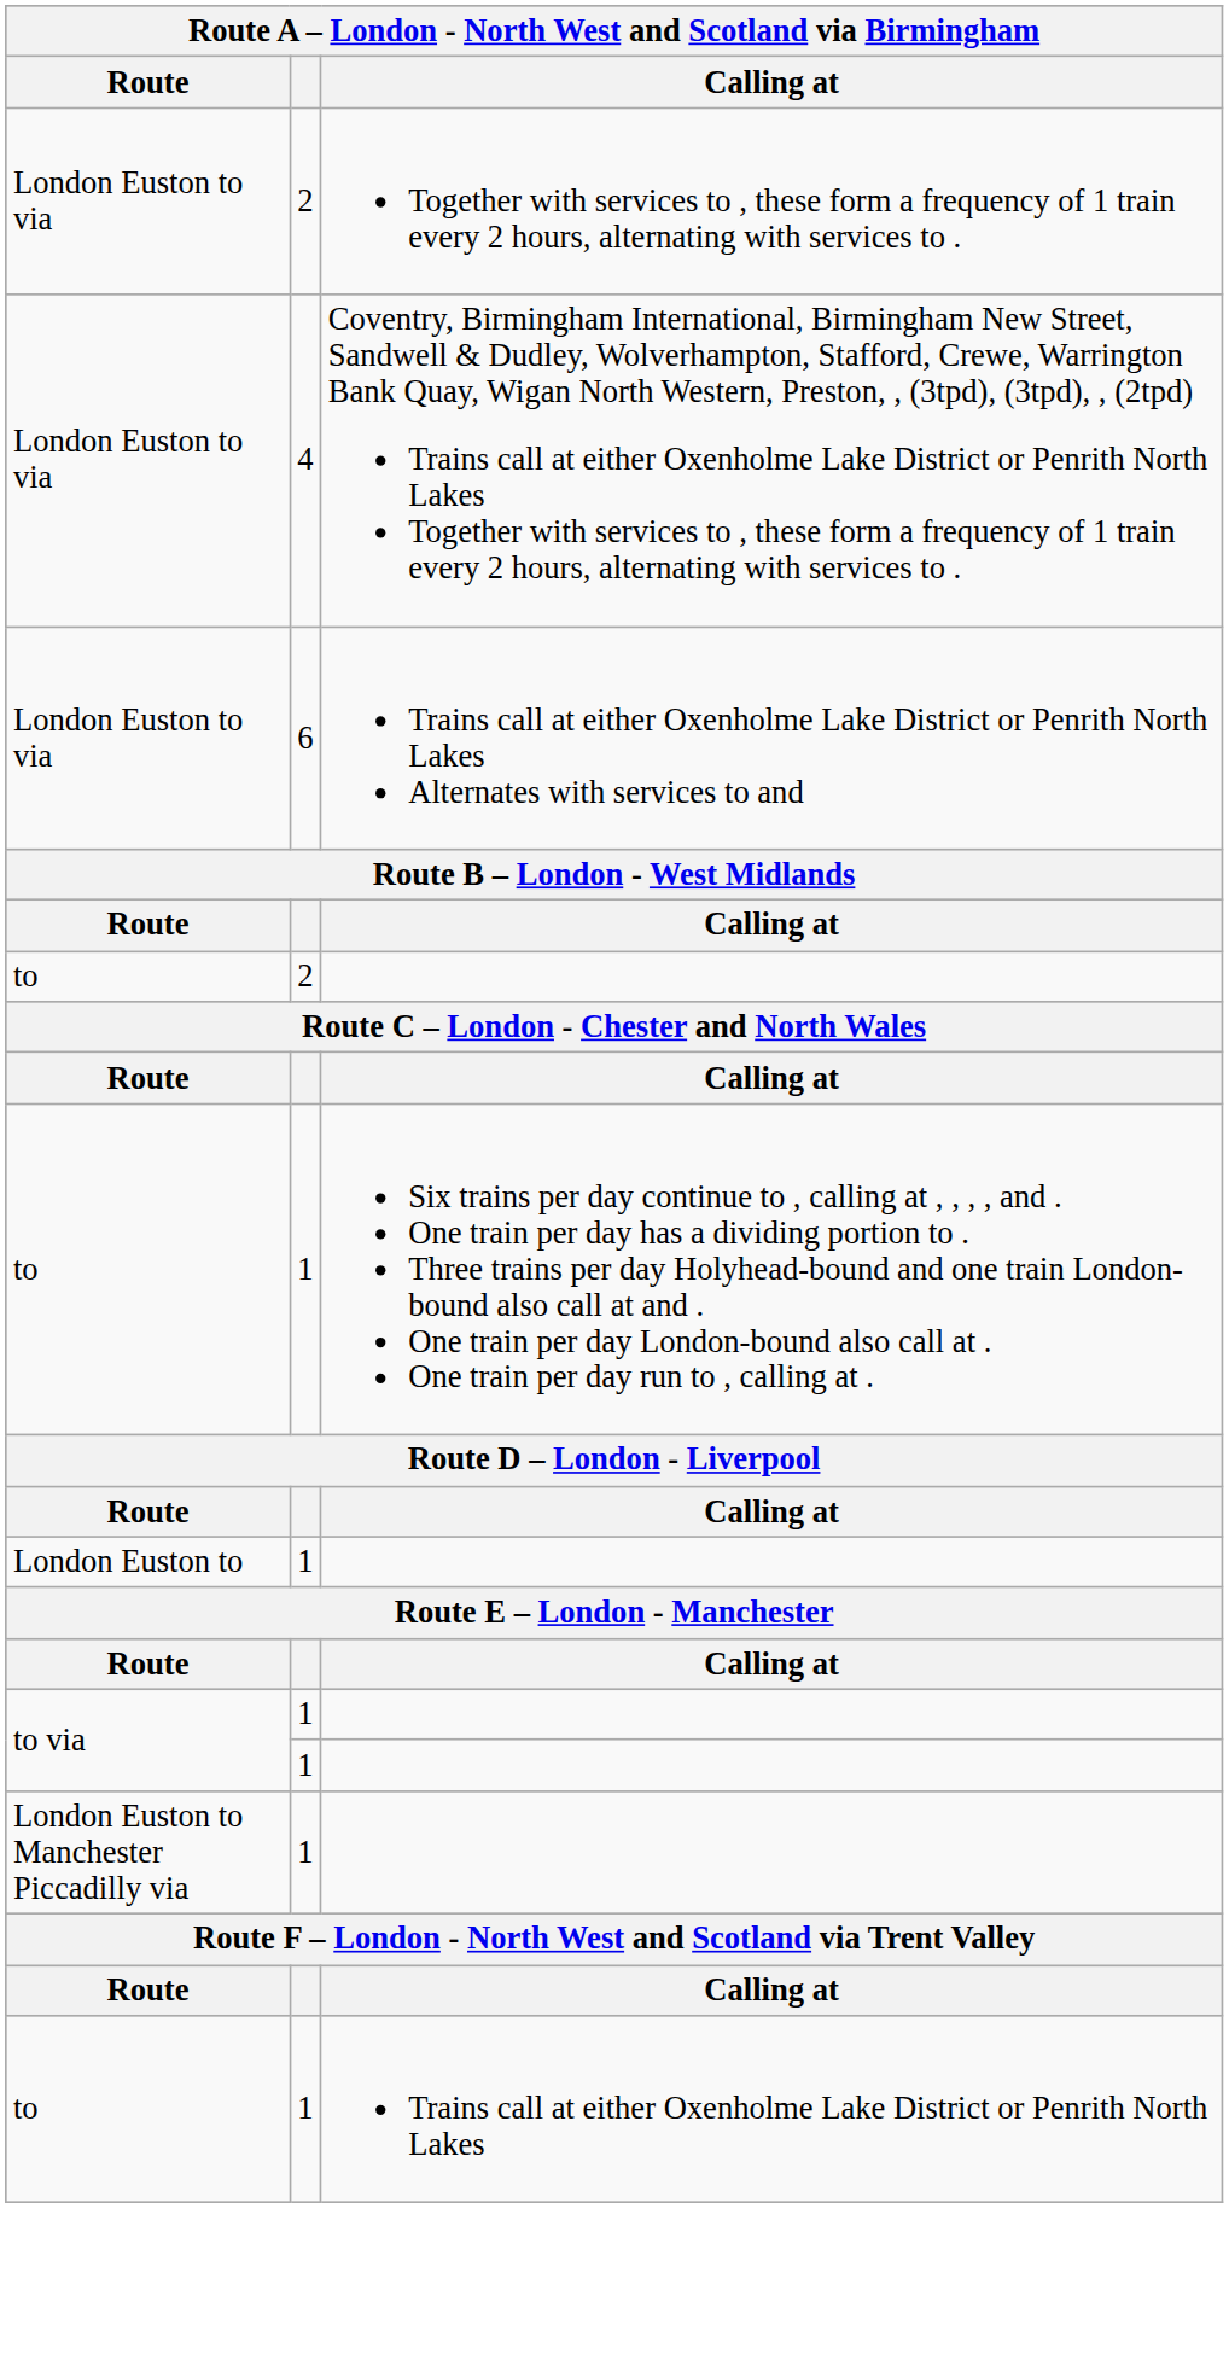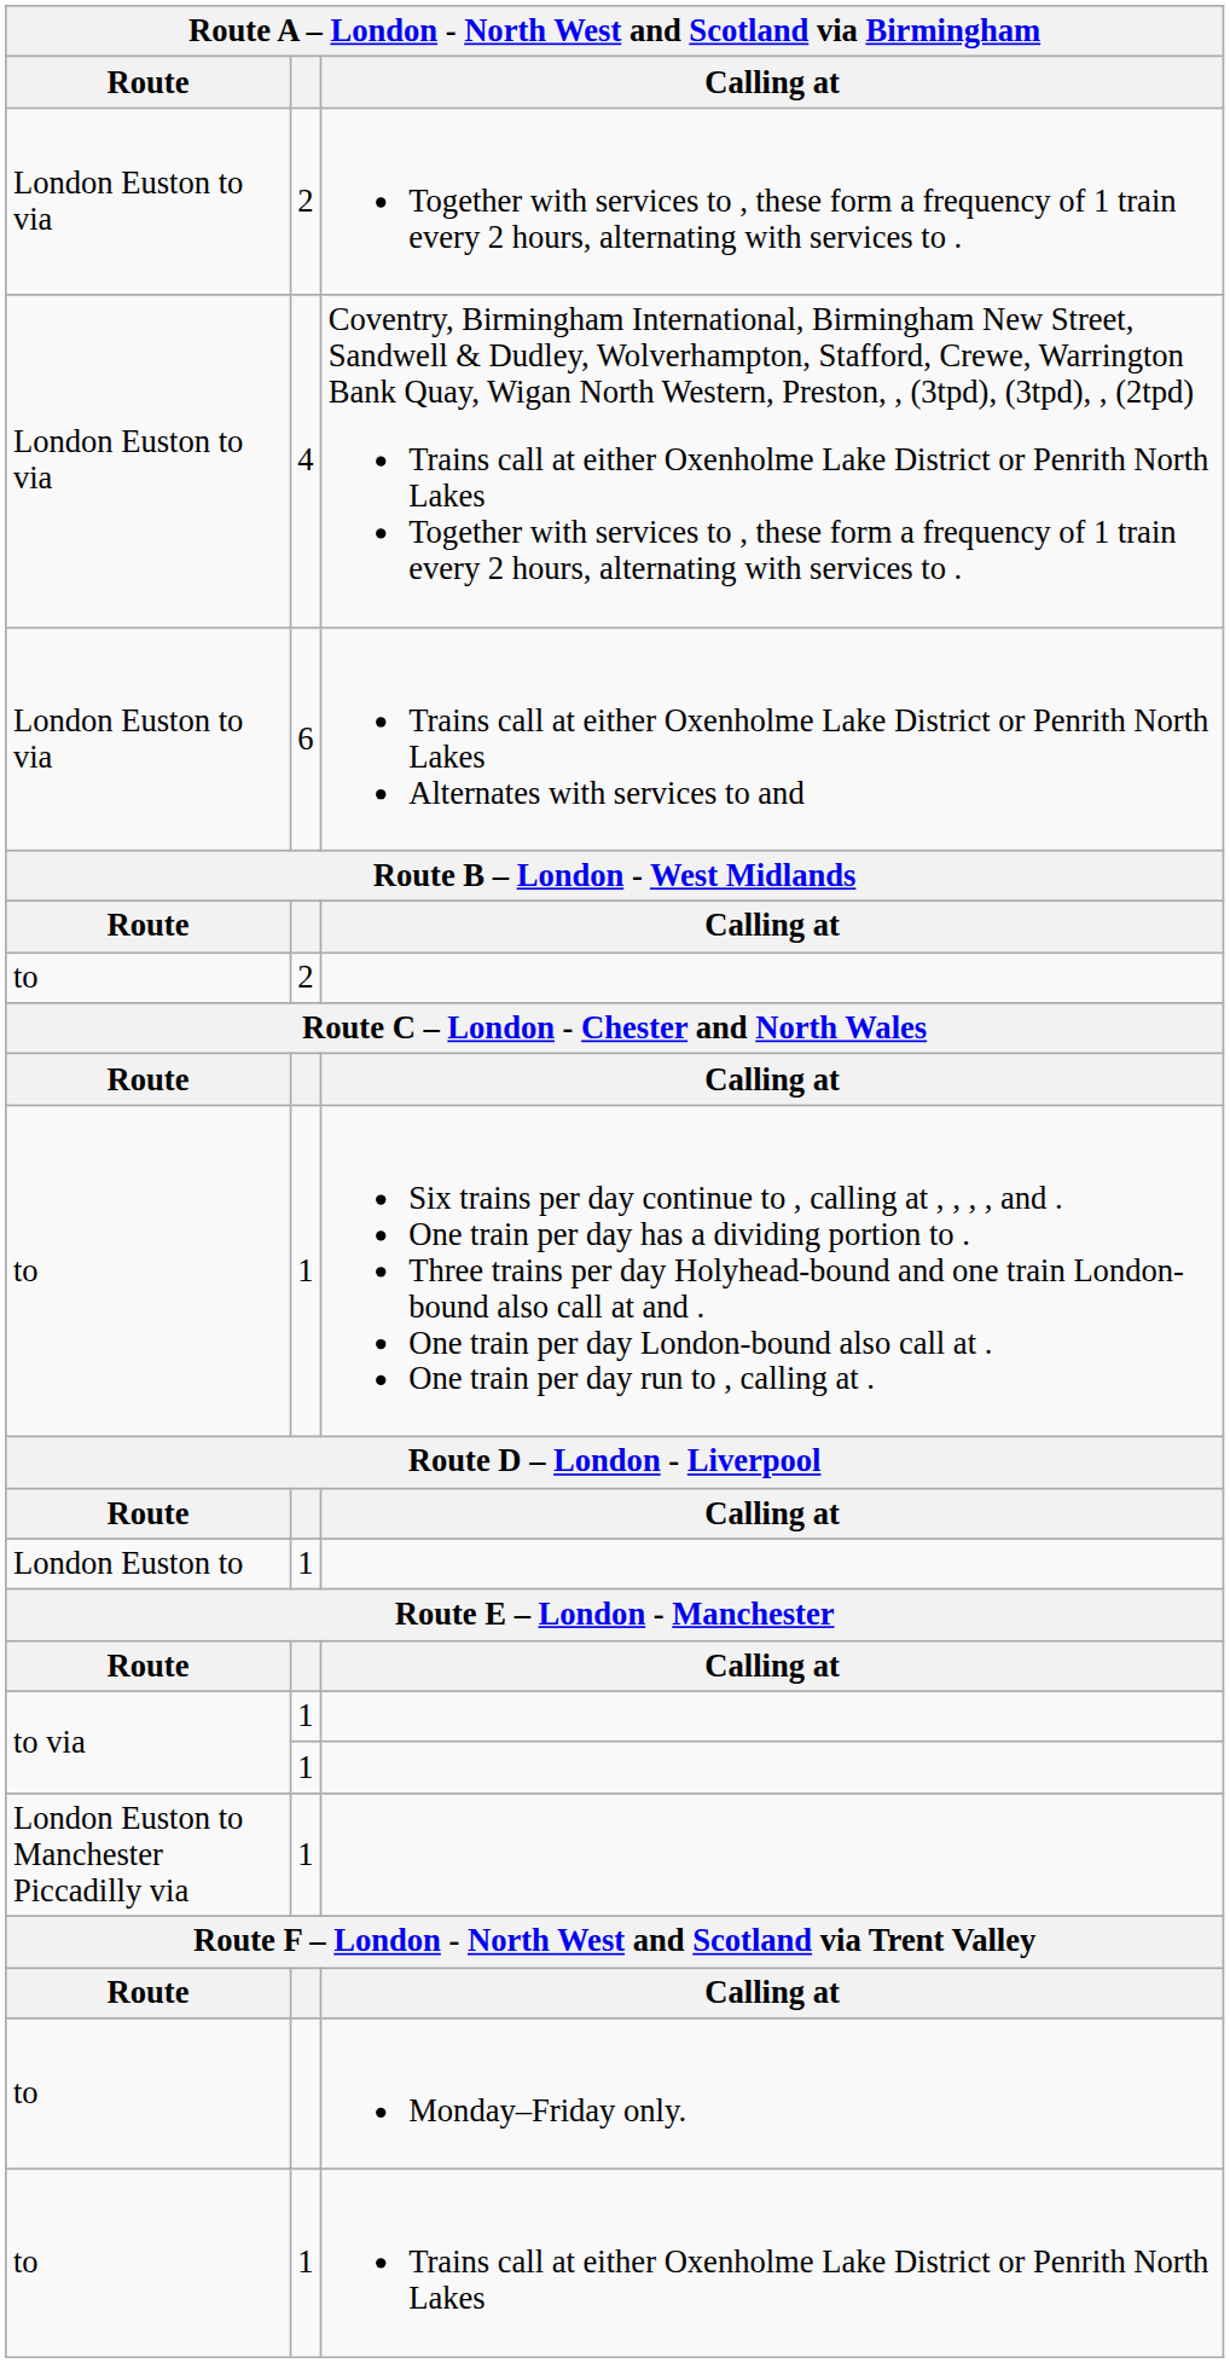+ row: to | Monday–Friday only.
